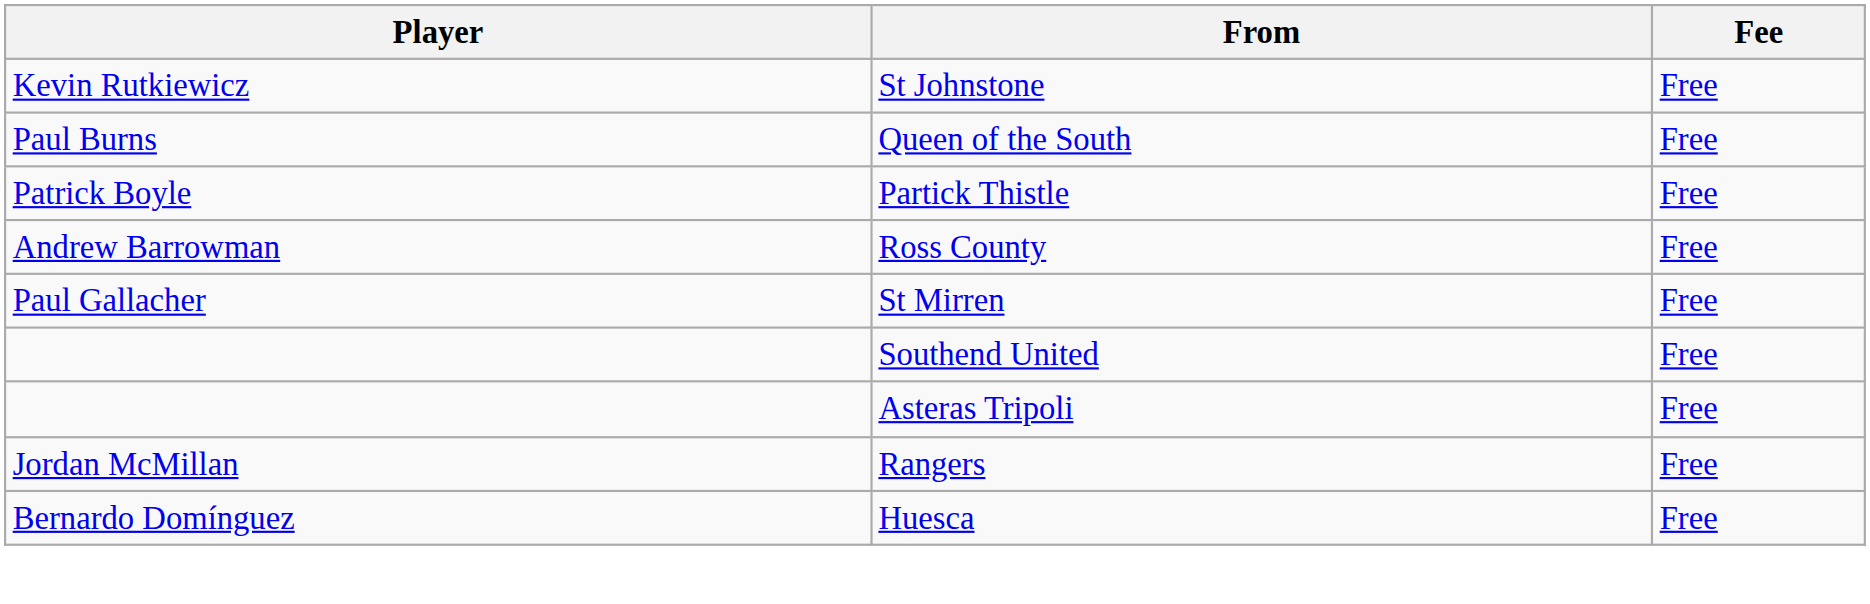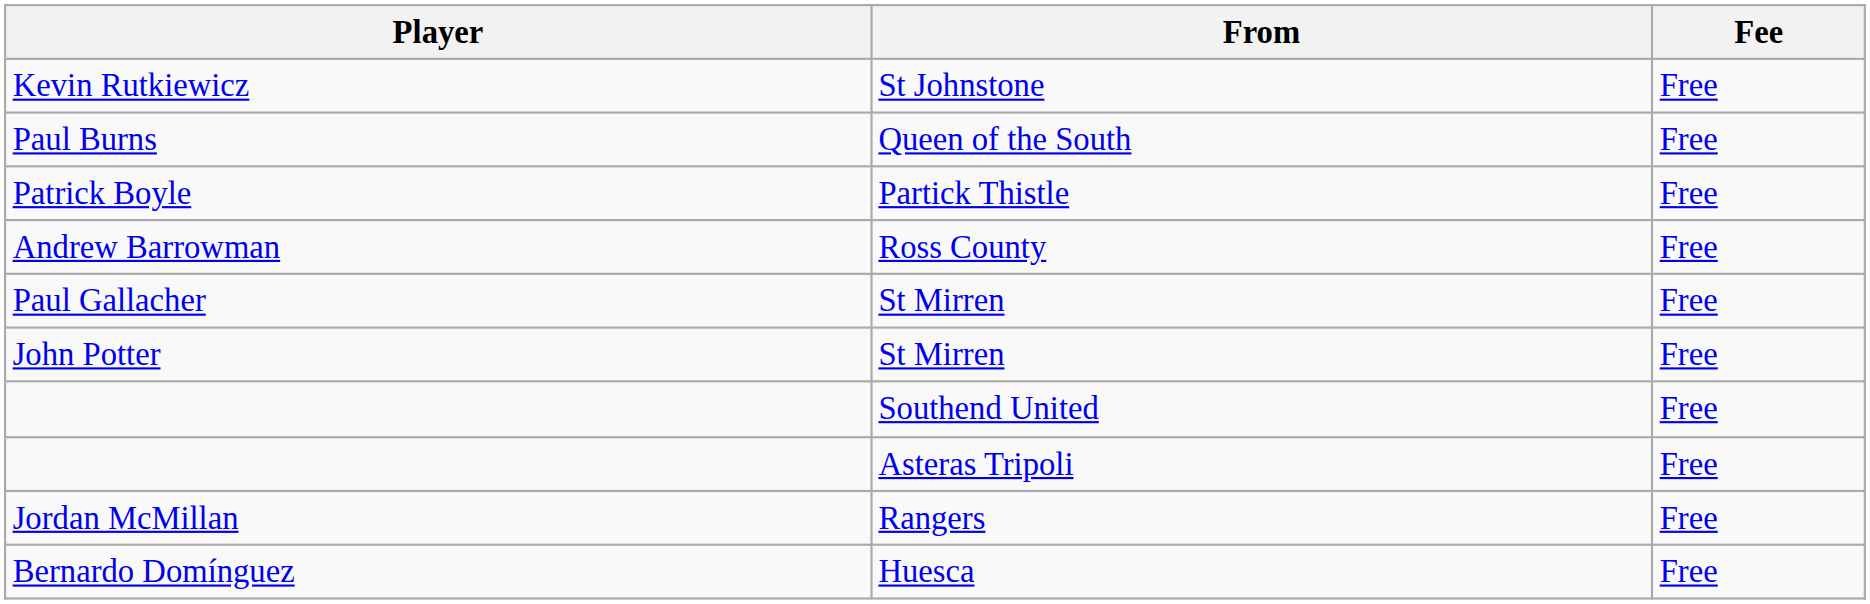+ row: John Potter | St Mirren | Free
